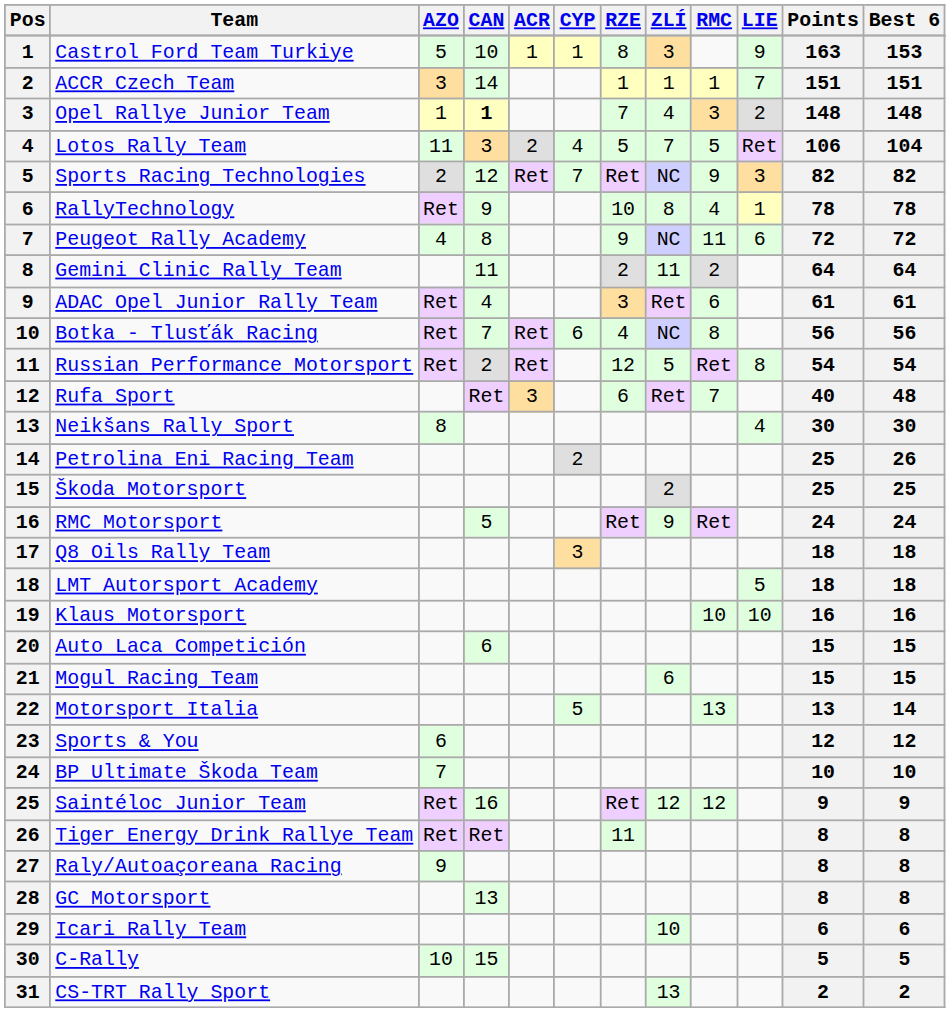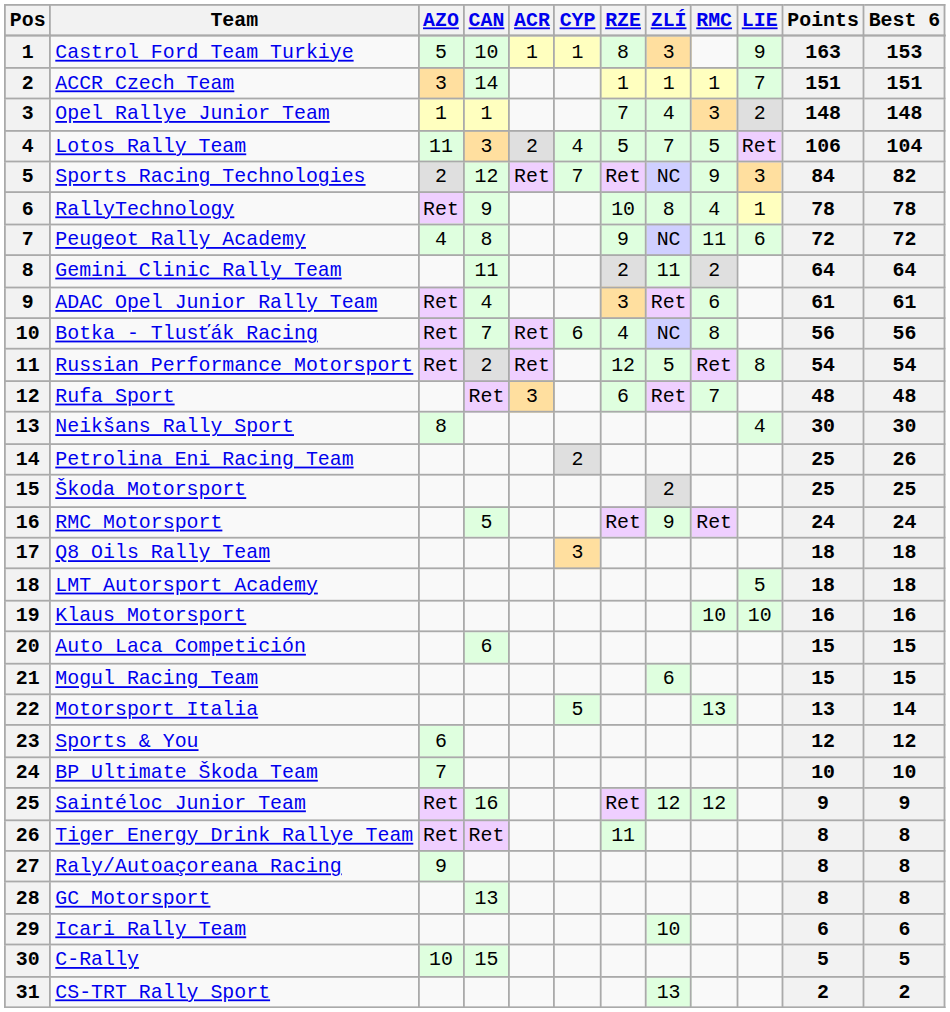Opel Rallye Junior Team | CAN: bold -> normal
Sports Racing Technologies | Points: 82 -> 84
Rufa Sport | Points: 40 -> 48
